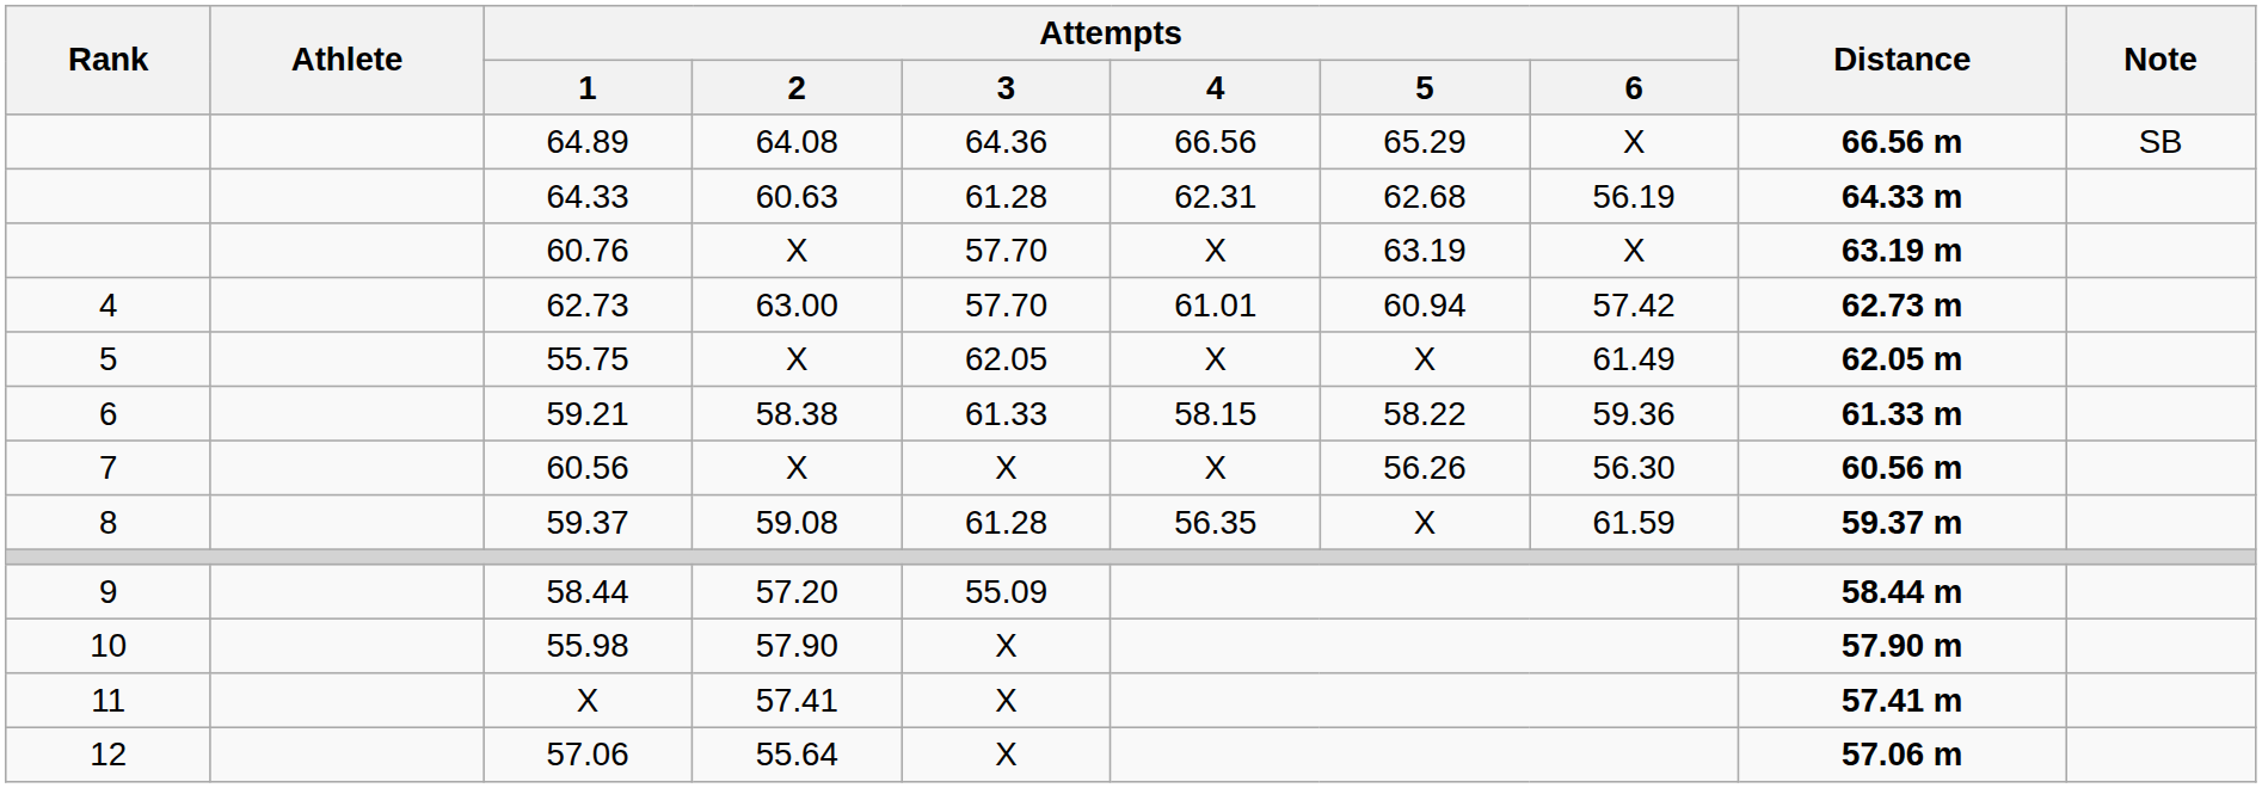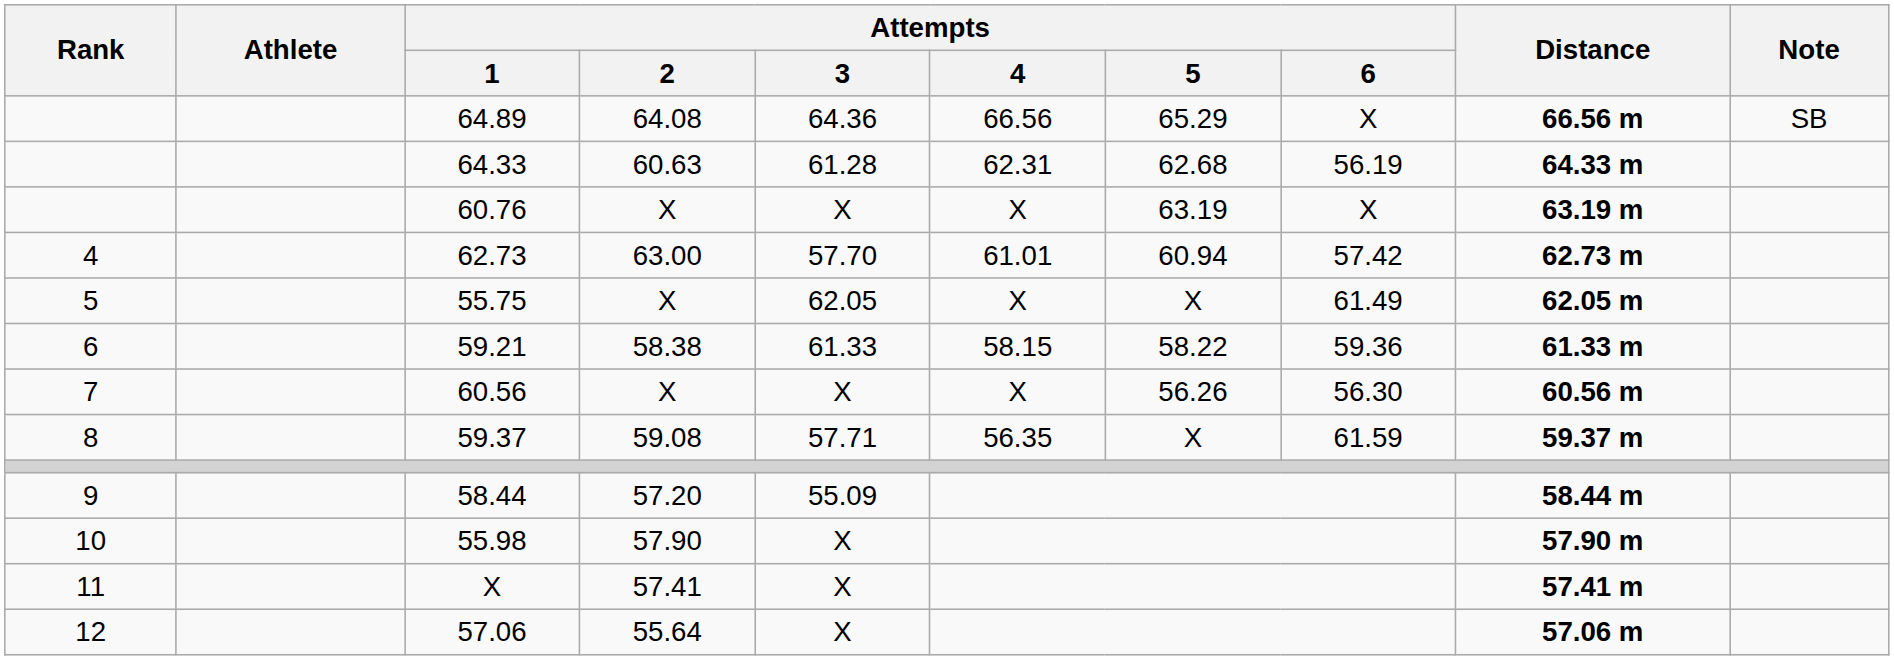60.76 | Attempts / 3: 57.70 -> X
59.37 | Attempts / 3: 61.28 -> 57.71
